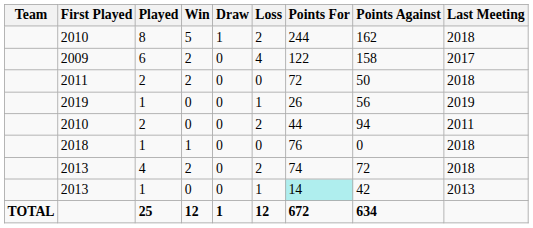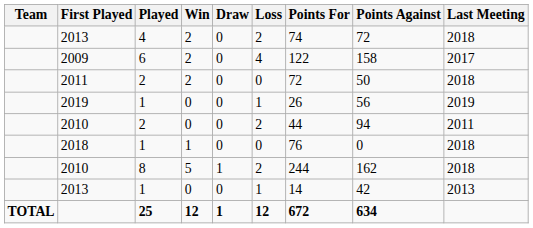rows swapped: 2013 / 4 <-> 2010 / 8
2013 / 1 | Points For: paleturquoise background -> no background
